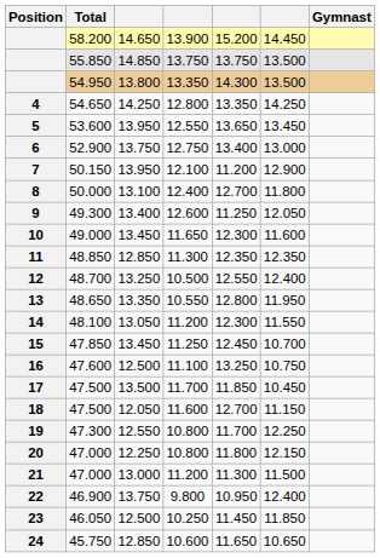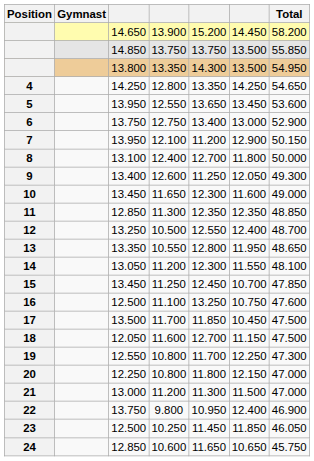columns swapped: Gymnast <-> Total
